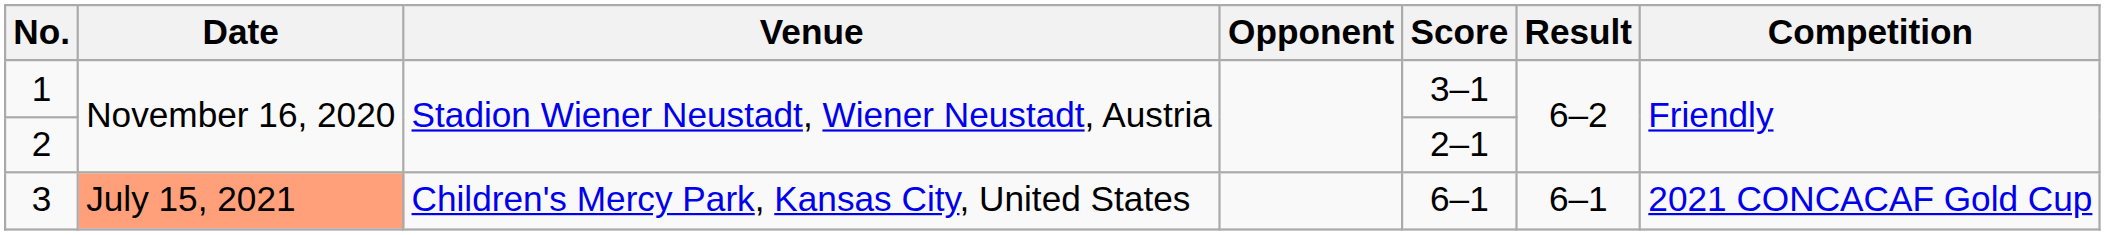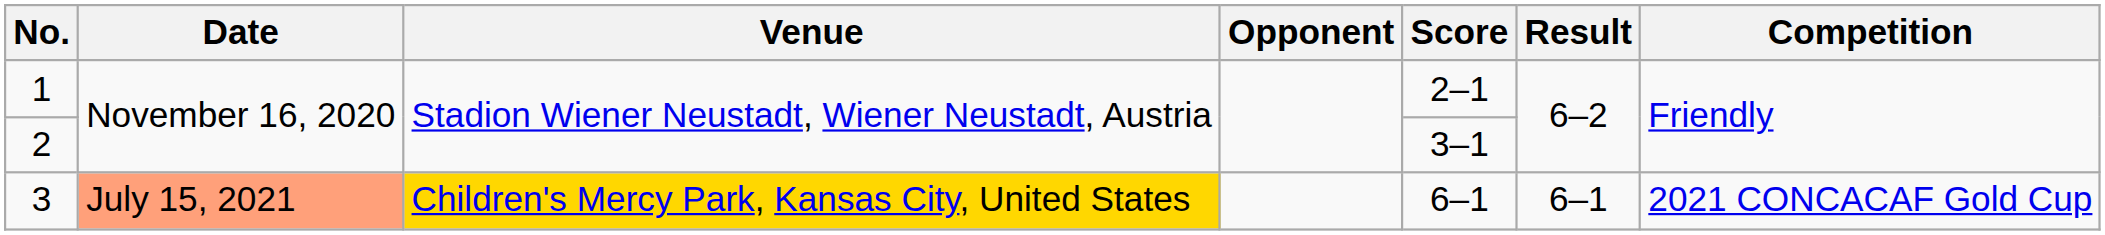1 | Score: 3–1 -> 2–1
2 | Score: 2–1 -> 3–1
3 | Venue: no background -> gold background
